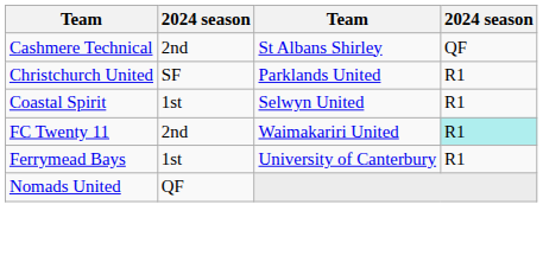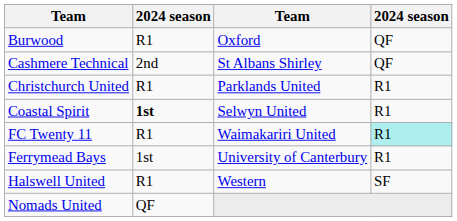+ row: Burwood | R1 | Oxford | QF
Christchurch United | column 2: SF -> R1
Coastal Spirit | column 2: normal -> bold
FC Twenty 11 | column 2: 2nd -> R1
+ row: Halswell United | R1 | Western | SF
